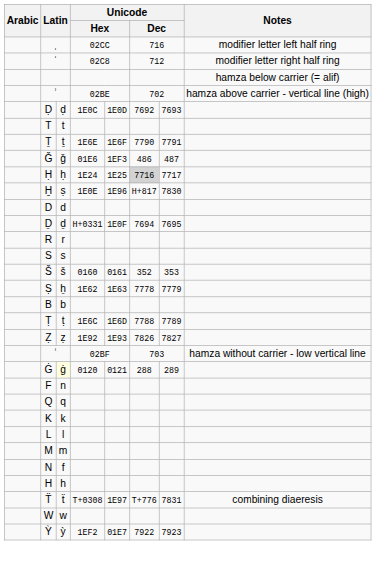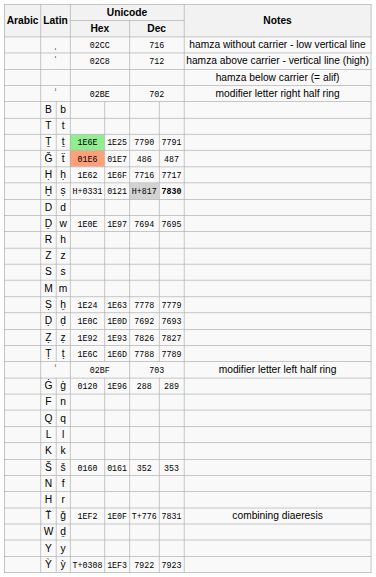ˌ | Notes: modifier letter left half ring -> hamza without carrier - low vertical line
ˈ | Notes: modifier letter right half ring -> hamza above carrier - vertical line (high)
ʾ | Notes: hamza above carrier - vertical line (high) -> modifier letter right half ring
rows swapped: B <-> Ḍ
Ṯ | column 4: no background -> lightgreen background
Ṯ | column 5: 1E6F -> 1E25
Ǧ | column 3: ǧ -> ẗ
Ǧ | column 4: no background -> lightsalmon background
Ǧ | column 5: 1EF3 -> 01E7
Ḥ | column 4: 1E24 -> 1E62
Ḥ | column 5: 1E25 -> 1E6F
Ḥ | column 6: lightgrey background -> no background
H̱ | column 4: 1E0E -> H+0331
H̱ | column 5: 1E96 -> 0121
H̱ | column 6: no background -> lightgrey background
H̱ | column 7: normal -> bold
Ḏ | column 3: ḏ -> w
Ḏ | column 4: H+0331 -> 1E0E
Ḏ | column 5: 1E0F -> 1E97
R | column 3: r -> h
+ row: Z | z
rows swapped: Š <-> M
Ṣ | column 4: 1E62 -> 1E24
rows swapped: Ṭ <-> Ẓ
ʿ | Notes: hamza without carrier - low vertical line -> modifier letter left half ring
Ġ | column 3: lightyellow background -> no background
Ġ | column 5: 0121 -> 1E96
rows swapped: K <-> L
H | column 3: h -> r
T̈ | column 3: ẗ -> ǧ
T̈ | column 4: T+0308 -> 1EF2
T̈ | column 5: 1E97 -> 1E0F
W | column 3: w -> ḏ
+ row: Y | y
Ỳ | column 4: 1EF2 -> T+0308
Ỳ | column 5: 01E7 -> 1EF3
